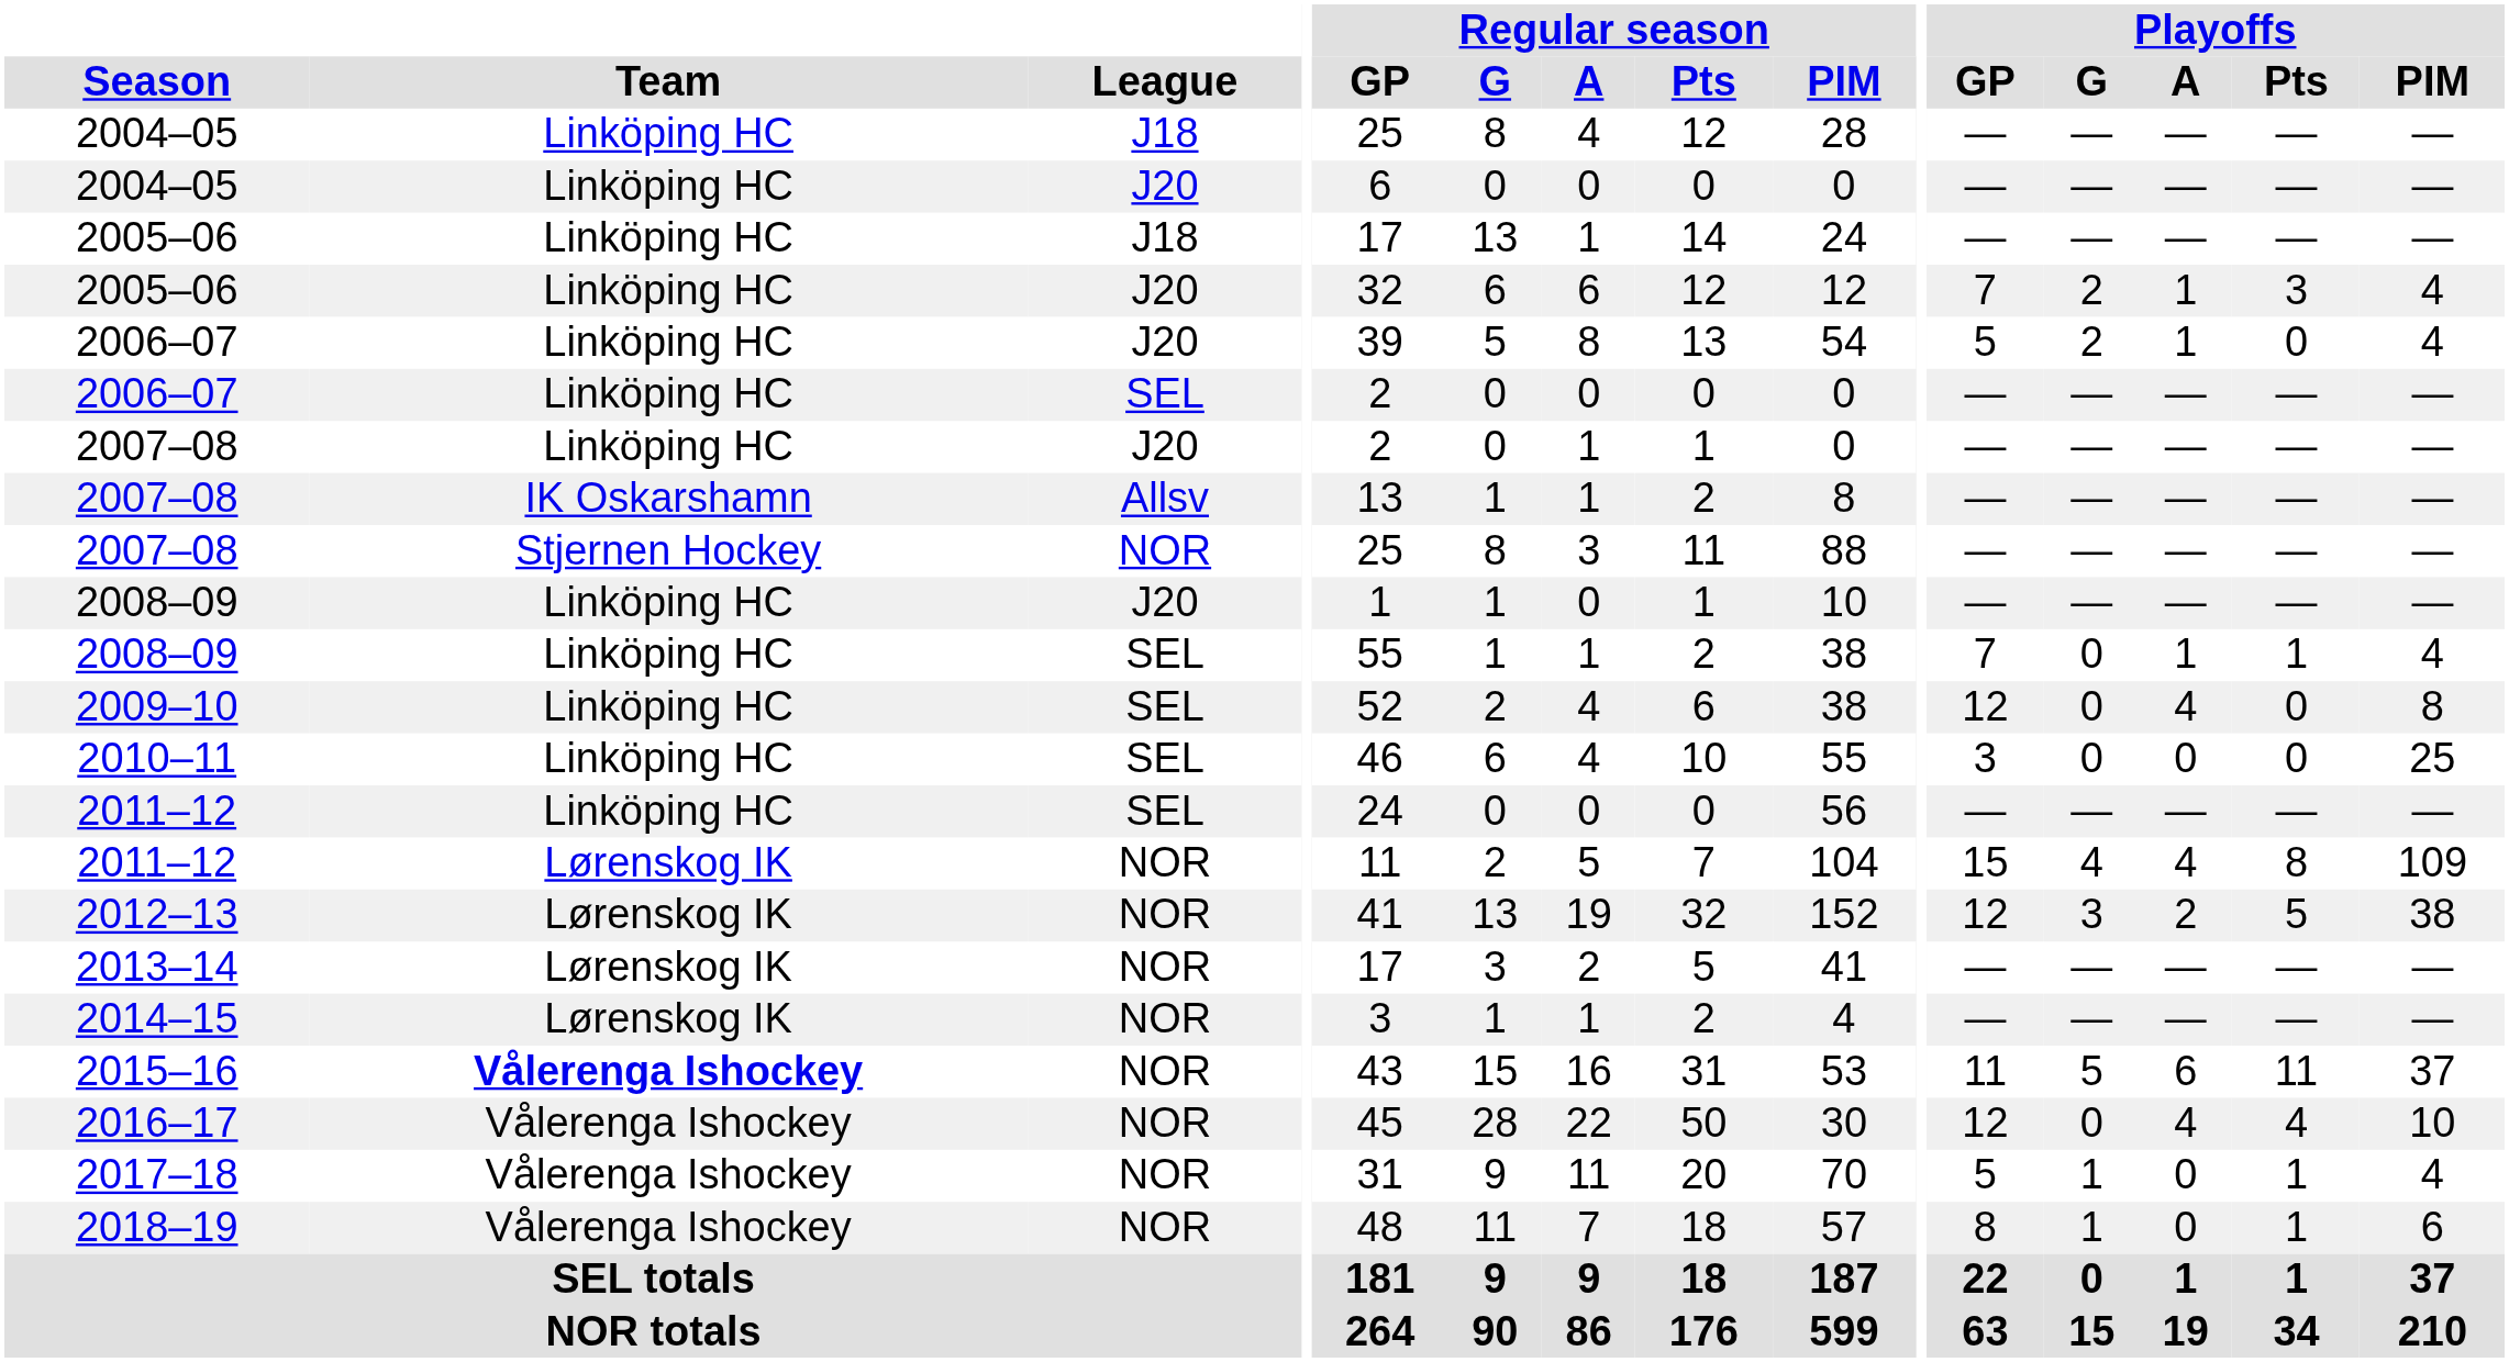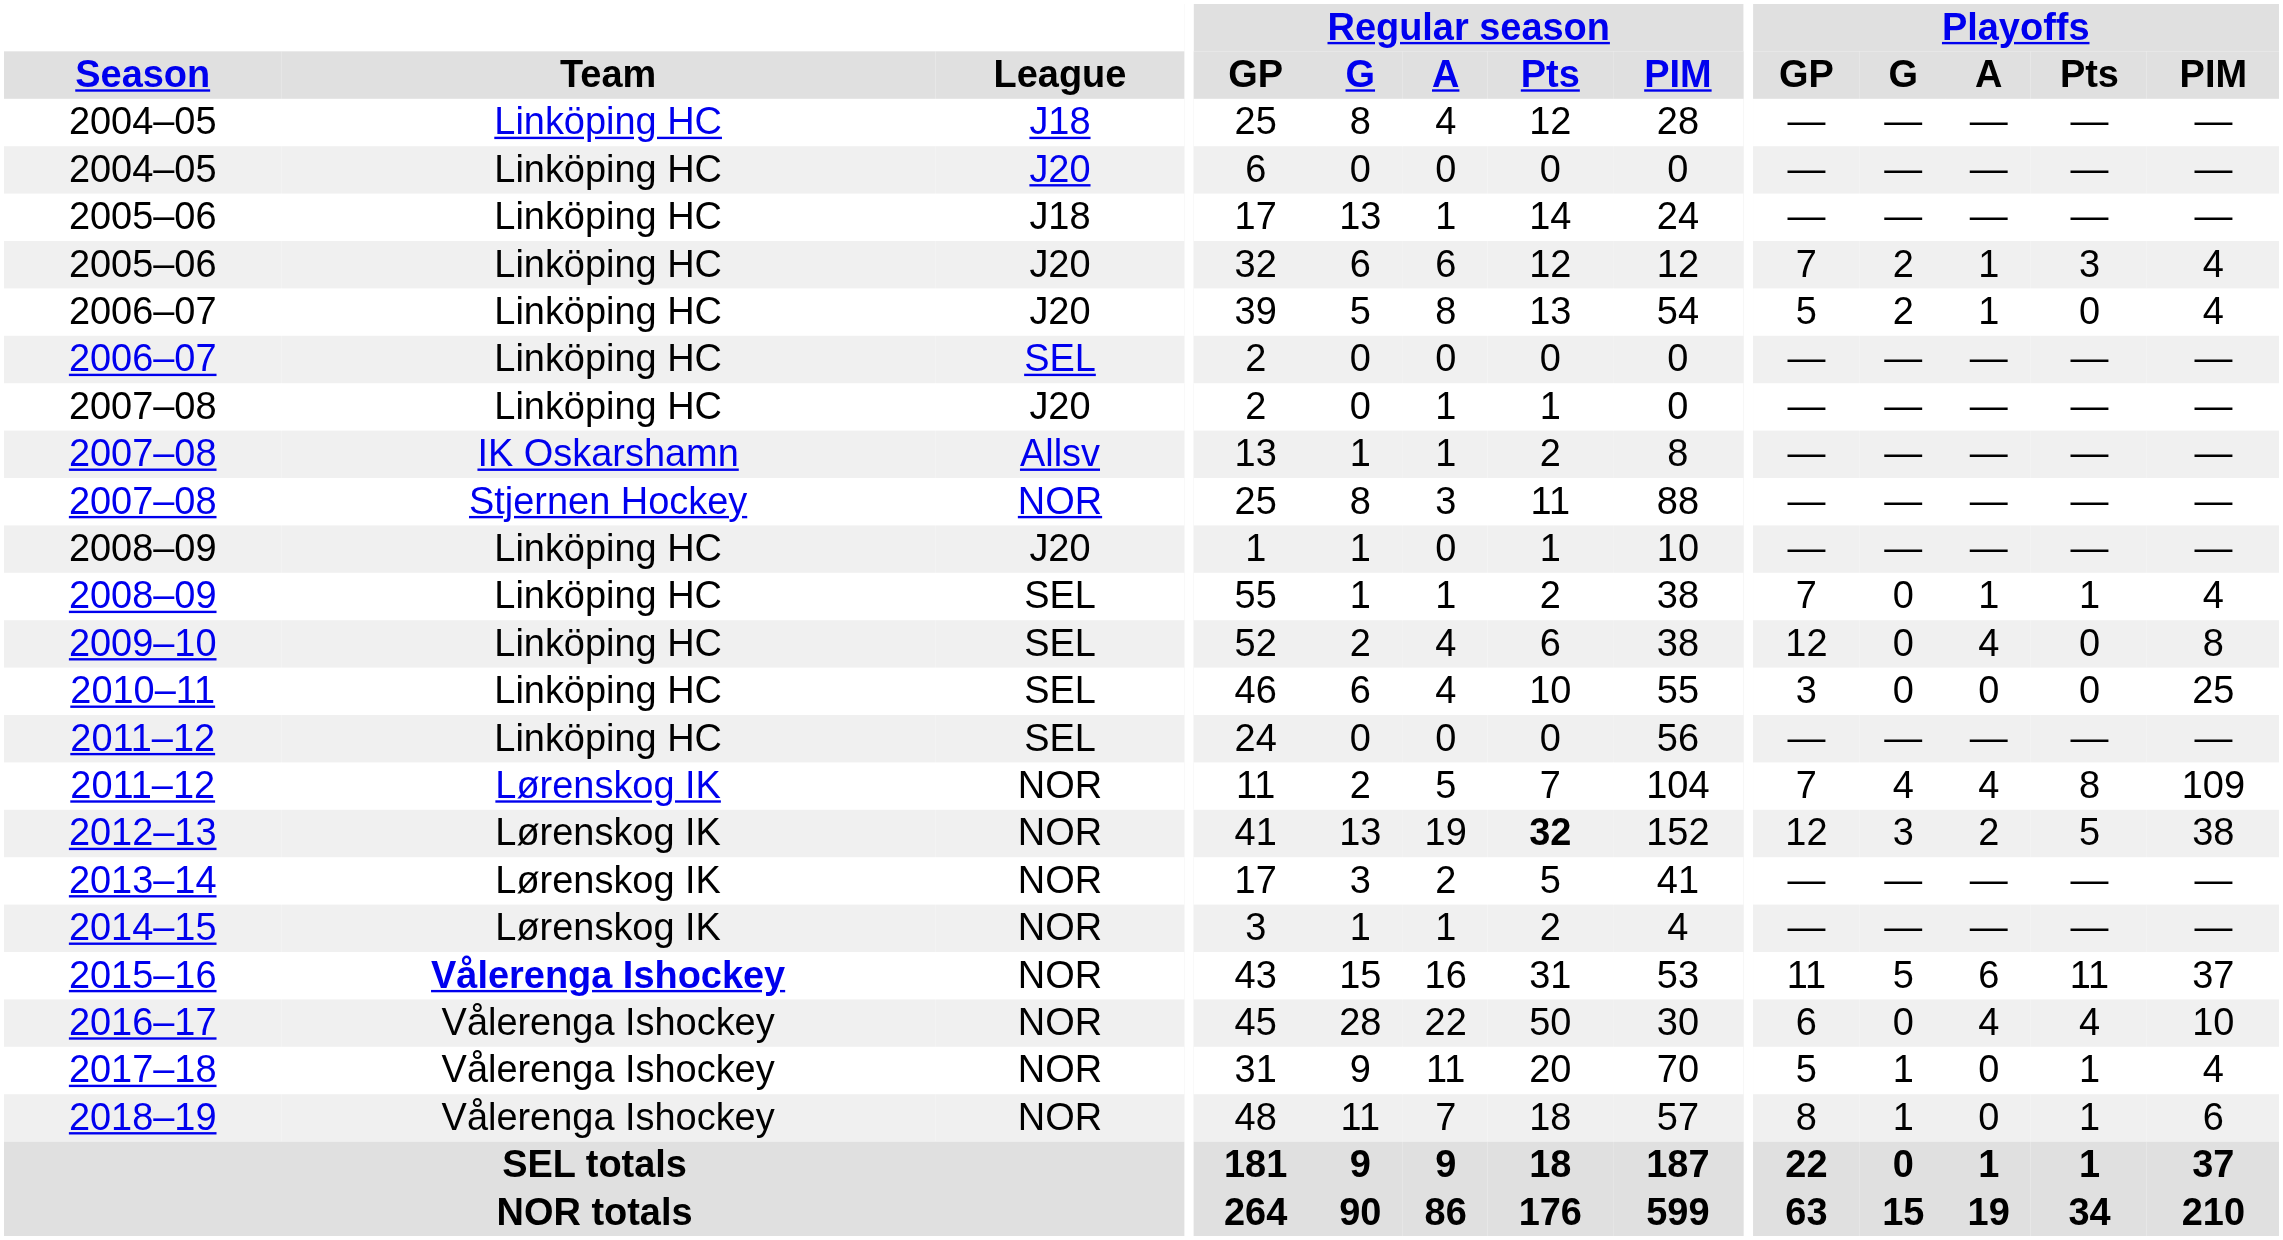2011–12 / NOR | Playoffs / GP: 15 -> 7
2012–13 | Regular season / Pts: normal -> bold
2016–17 | Playoffs / GP: 12 -> 6
